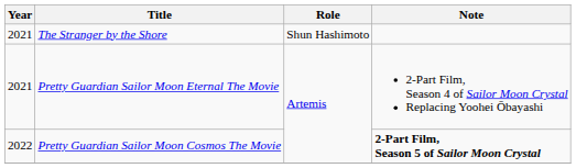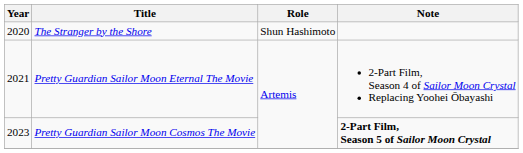The Stranger by the Shore | Year: 2021 -> 2020
Pretty Guardian Sailor Moon Cosmos The Movie | Year: 2022 -> 2023
